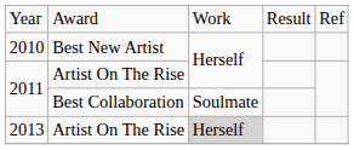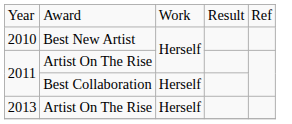2011 / Best Collaboration | column 3: Soulmate -> Herself
2013 | column 3: lightgrey background -> no background
